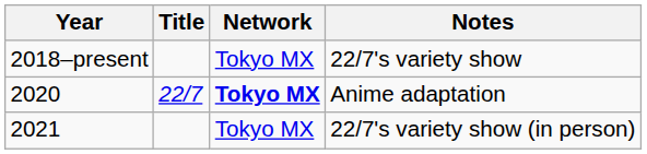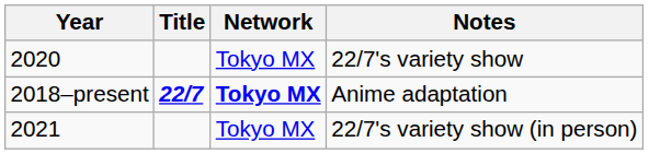22/7's variety show | Year: 2018–present -> 2020
Anime adaptation | Year: 2020 -> 2018–present
Anime adaptation | Title: normal -> bold
